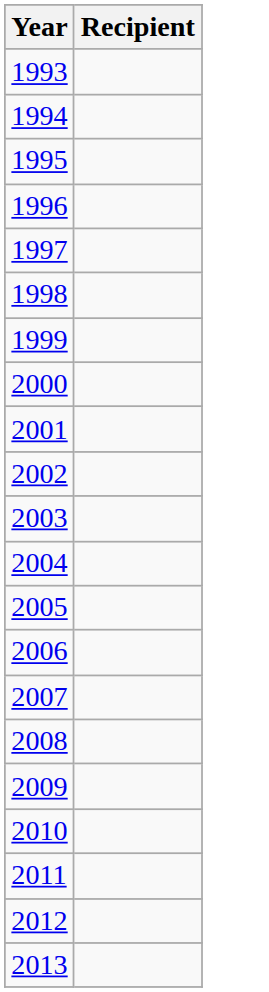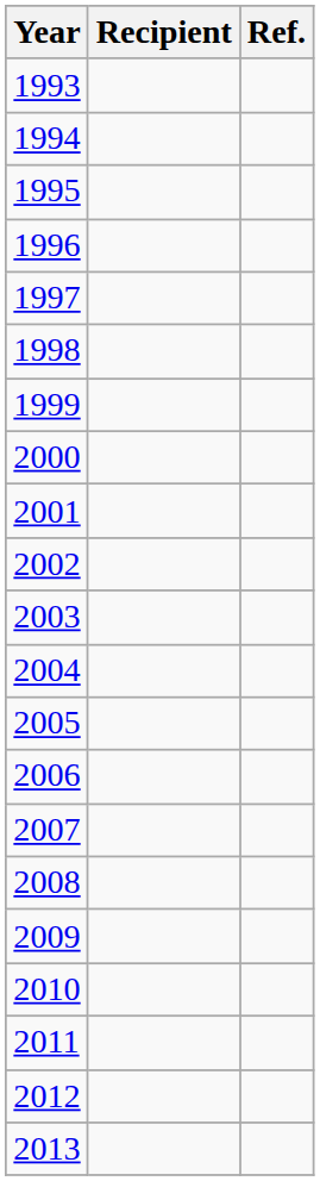+ column: Ref.
